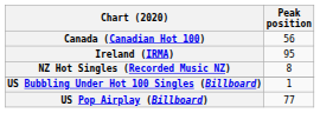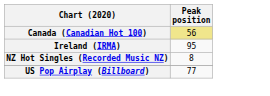Canada (Canadian Hot 100) | Peak position: no background -> khaki background
- row: US Bubbling Under Hot 100 Singles (Billboard) | 1
